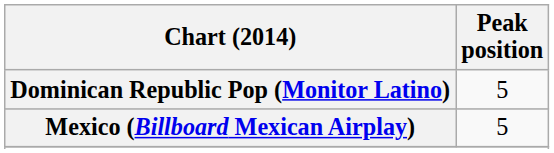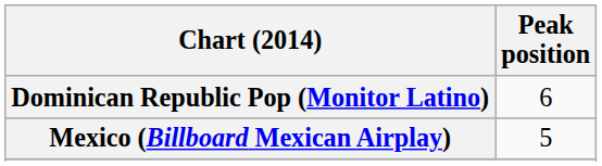Dominican Republic Pop (Monitor Latino) | Peak position: 5 -> 6
